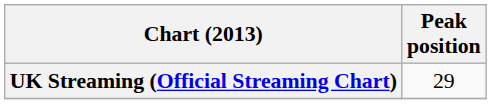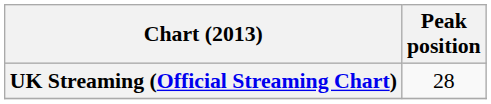UK Streaming (Official Streaming Chart) | Peak position: 29 -> 28
